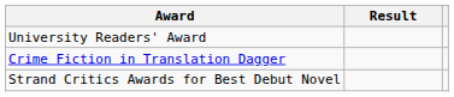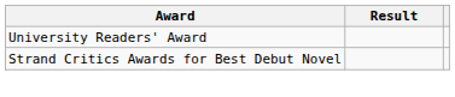- row: Crime Fiction in Translation Dagger
